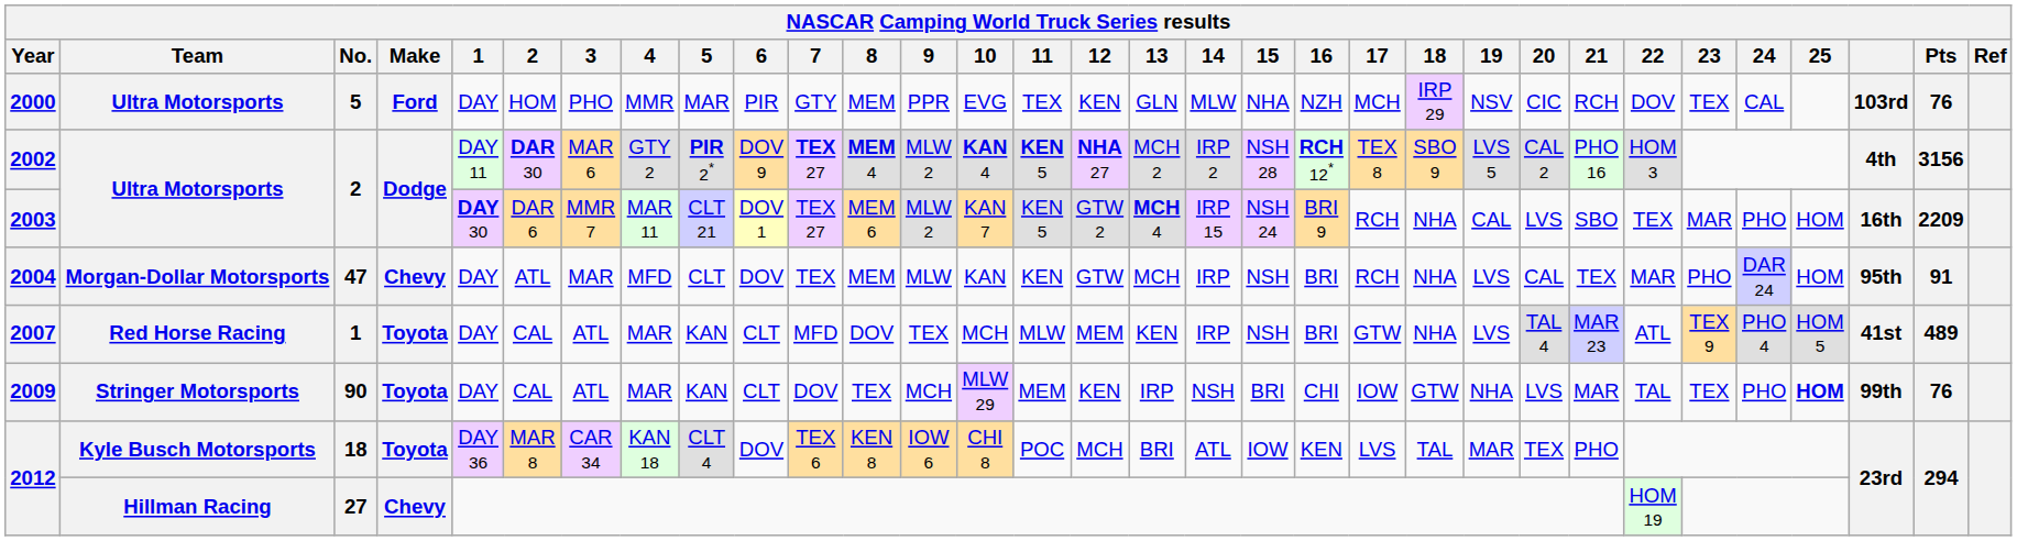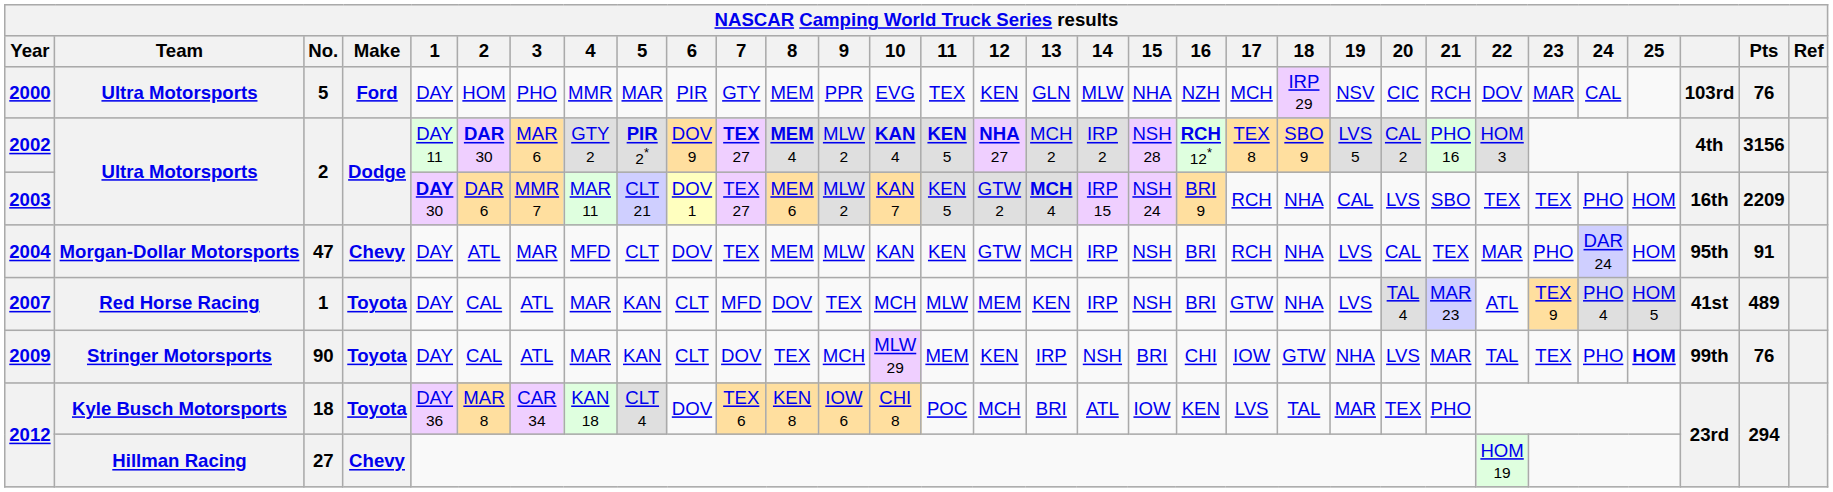2000 | 23: TEX -> MAR
2003 | 23: MAR -> TEX
